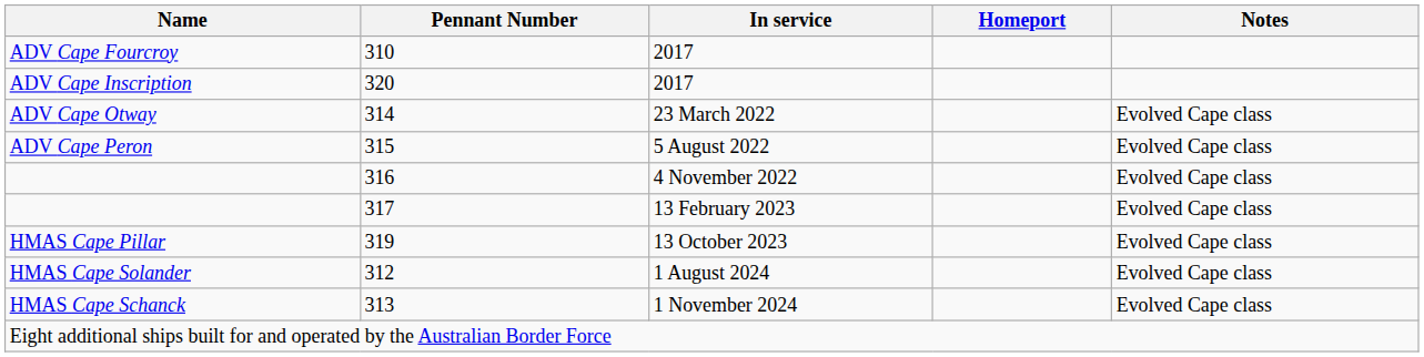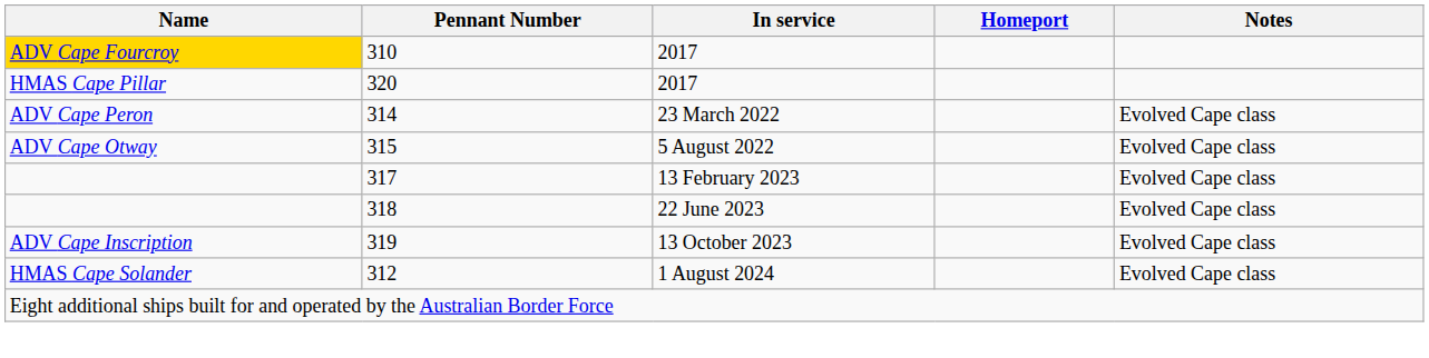310 / 2017 | Name: no background -> gold background
320 / 2017 | Name: ADV Cape Inscription -> HMAS Cape Pillar
23 March 2022 | Name: ADV Cape Otway -> ADV Cape Peron
5 August 2022 | Name: ADV Cape Peron -> ADV Cape Otway
- row: 316 | 4 November 2022 | Evolved Cape class
+ row: 318 | 22 June 2023 | Evolved Cape class
13 October 2023 | Name: HMAS Cape Pillar -> ADV Cape Inscription
- row: HMAS Cape Schanck | 313 | 1 November 2024 | Evolved Cape class
